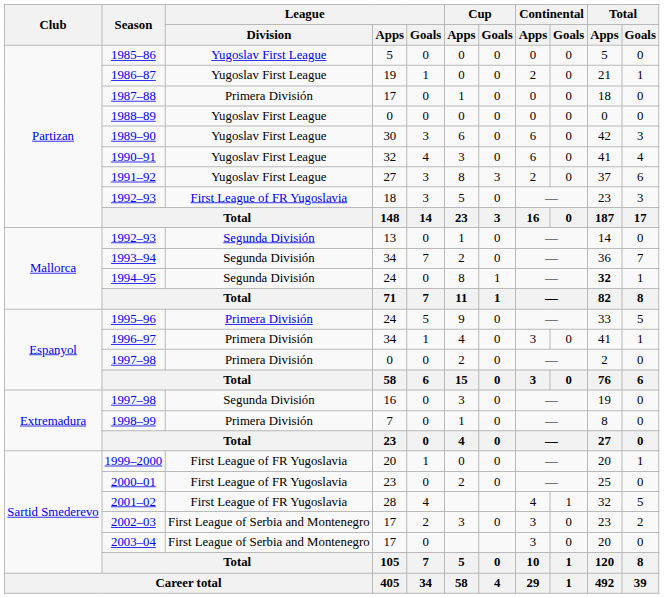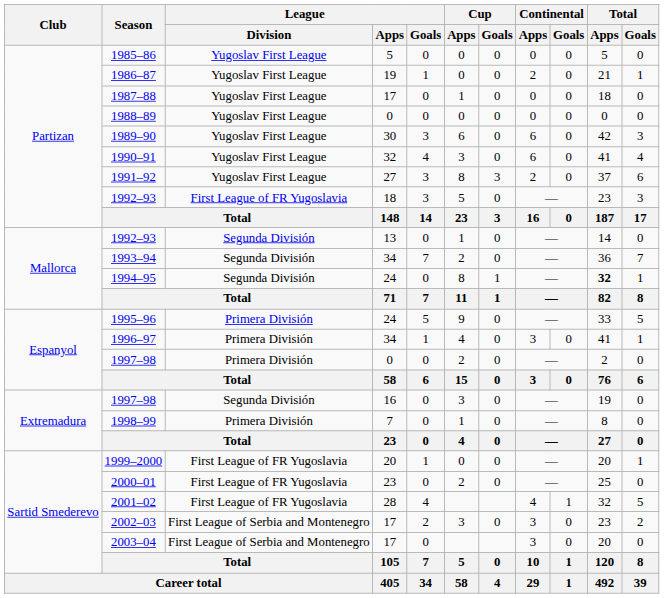1987–88 | League / Division: Primera División -> Yugoslav First League
